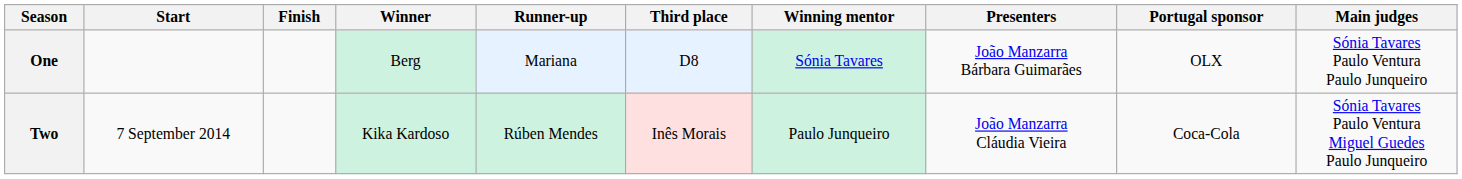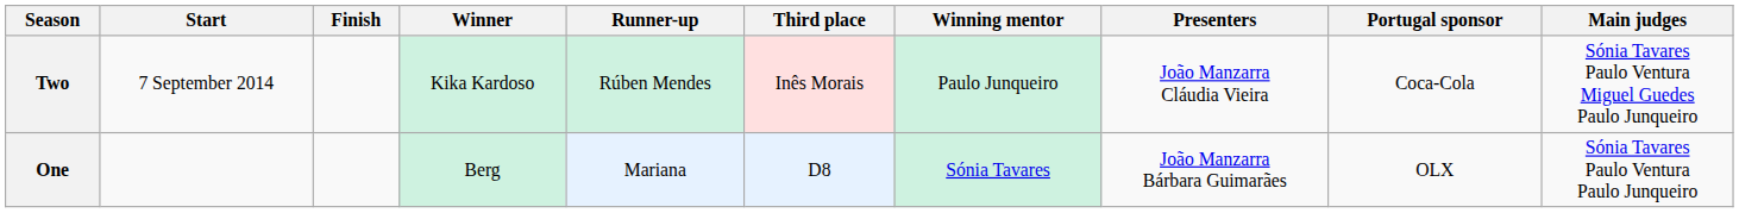rows swapped: One <-> Two
